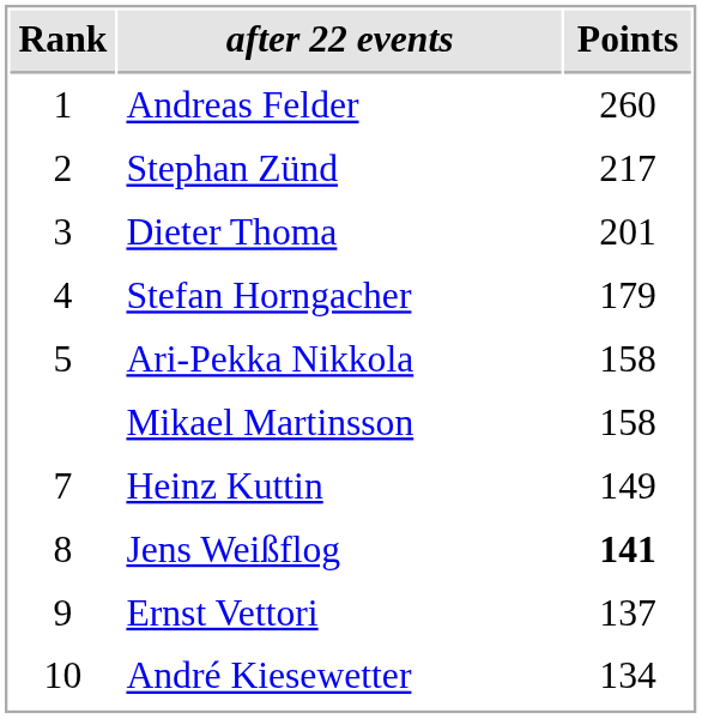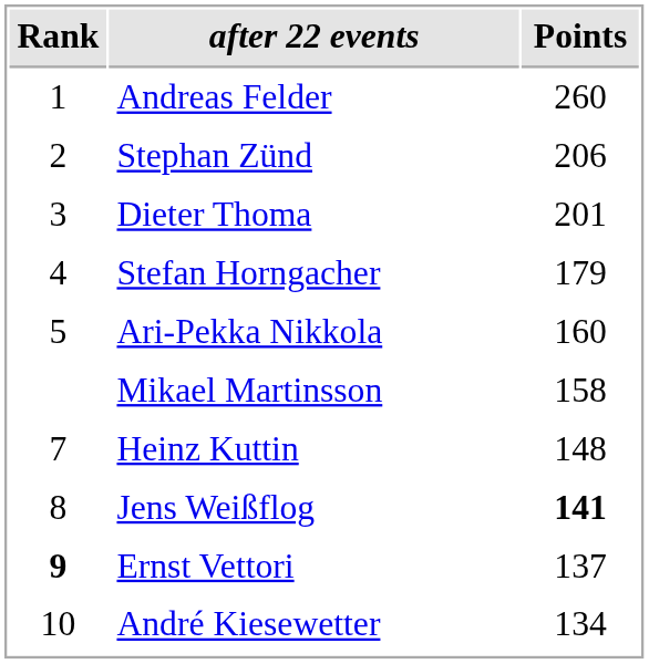Stephan Zünd | Points: 217 -> 206
Ari-Pekka Nikkola | Points: 158 -> 160
Heinz Kuttin | Points: 149 -> 148
Ernst Vettori | Rank: normal -> bold
